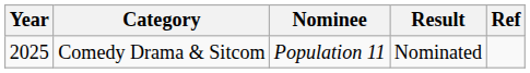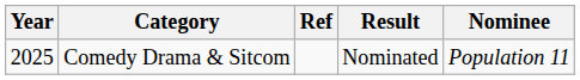columns swapped: Nominee <-> Ref
